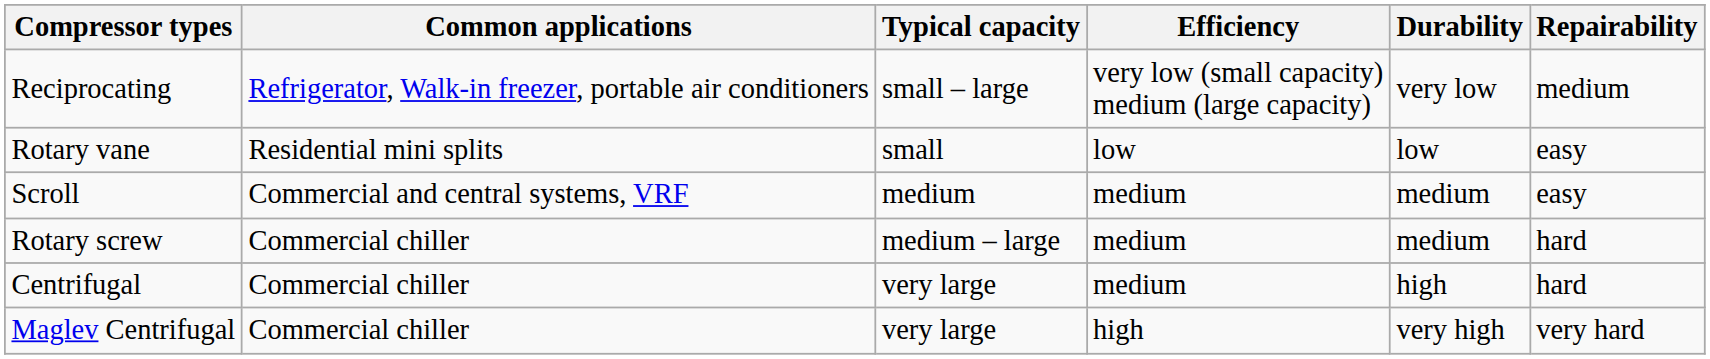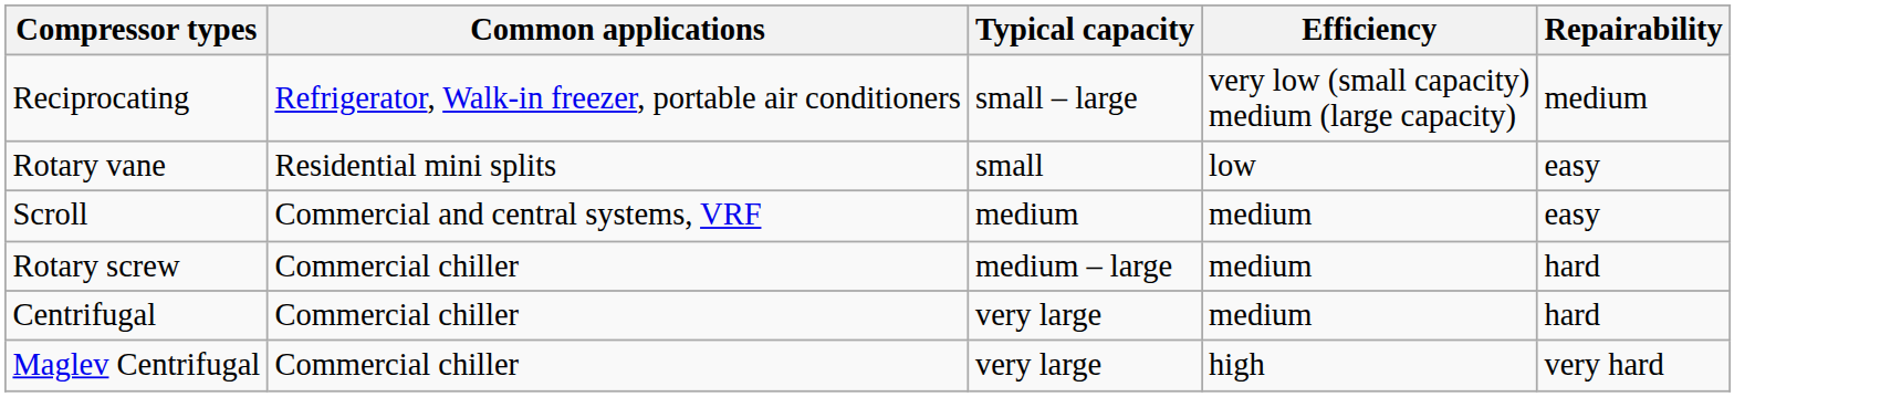- column: Durability | very low | low | medium | medium | high | very high
